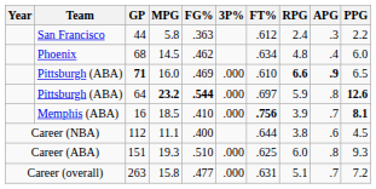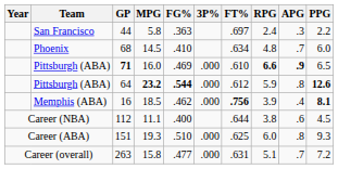44 | FT%: .612 -> .697
68 | FG%: .462 -> .410
68 | APG: .4 -> .7
64 | FT%: .697 -> .612
16 | FG%: .410 -> .462
16 | APG: .7 -> .4
